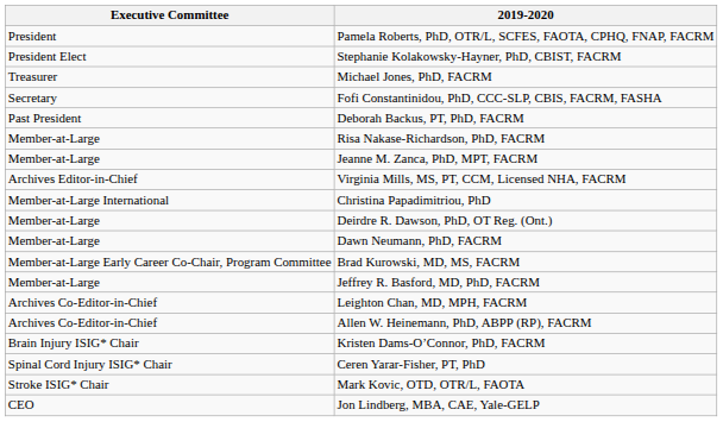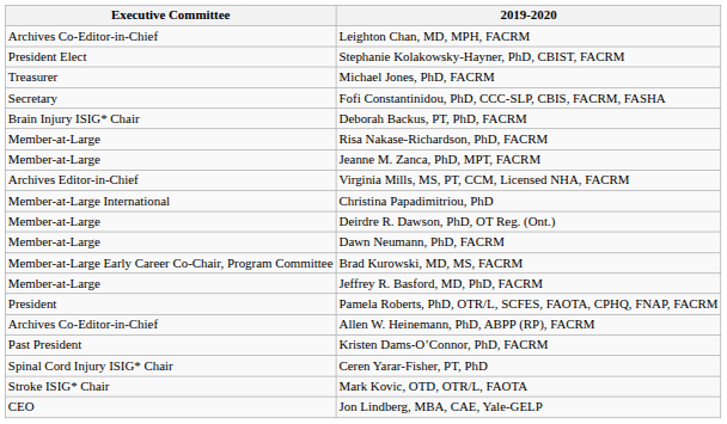rows swapped: Pamela Roberts, PhD, OTR/L, SCFES, FAOTA, CPHQ, FNAP, FACRM <-> Leighton Chan, MD, MPH, FACRM
Deborah Backus, PT, PhD, FACRM | Executive Committee: Past President -> Brain Injury ISIG* Chair
Kristen Dams-O’Connor, PhD, FACRM | Executive Committee: Brain Injury ISIG* Chair -> Past President
